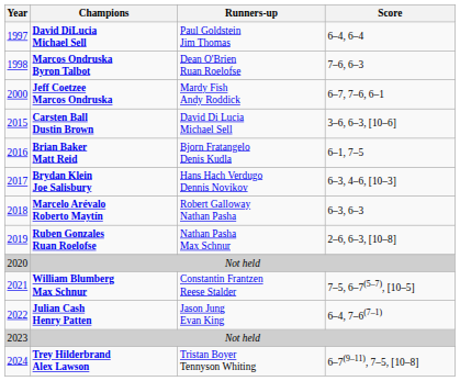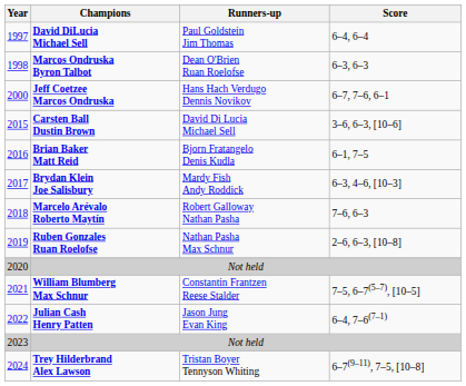Marcos Ondruska Byron Talbot | Score: 7–6, 6–3 -> 6–3, 6–3
Jeff Coetzee Marcos Ondruska | Runners-up: Mardy Fish Andy Roddick -> Hans Hach Verdugo Dennis Novikov
Brydan Klein Joe Salisbury | Runners-up: Hans Hach Verdugo Dennis Novikov -> Mardy Fish Andy Roddick
Marcelo Arévalo Roberto Maytín | Score: 6–3, 6–3 -> 7–6, 6–3
